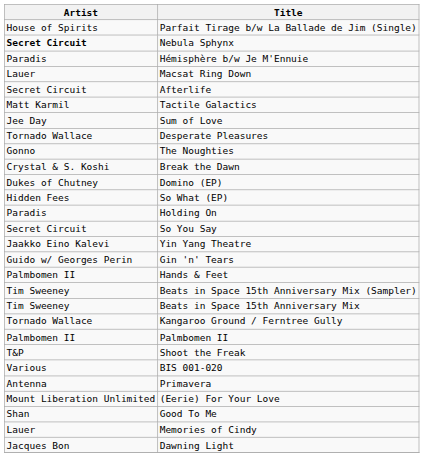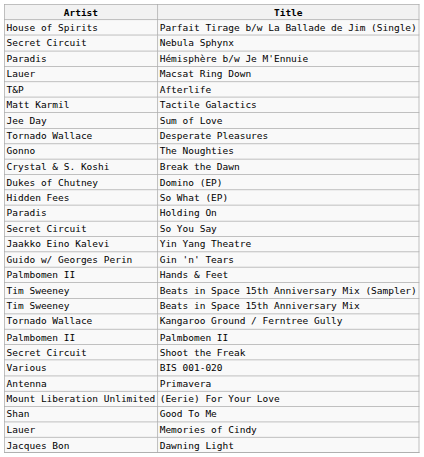Nebula Sphynx | Artist: bold -> normal
Afterlife | Artist: Secret Circuit -> T&P
Shoot the Freak | Artist: T&P -> Secret Circuit
